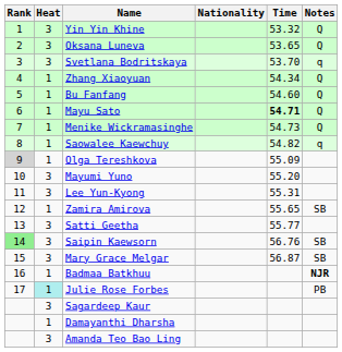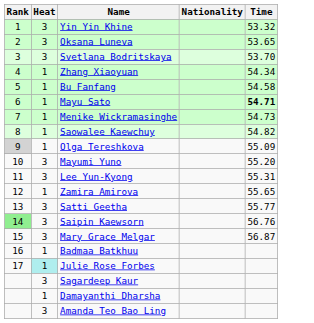- column: Notes | Q | Q | q | Q | Q | Q | Q | q | SB | SB | SB | NJR | PB
Bu Fanfang | Time: 54.60 -> 54.58
